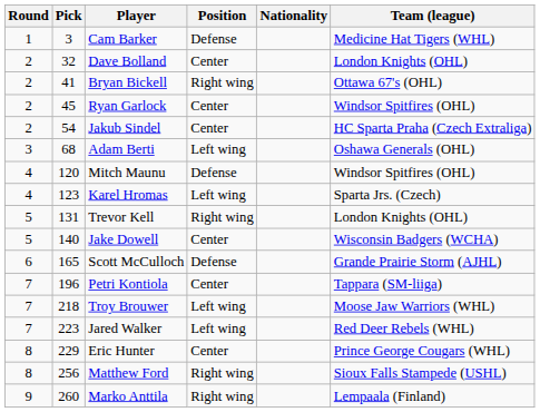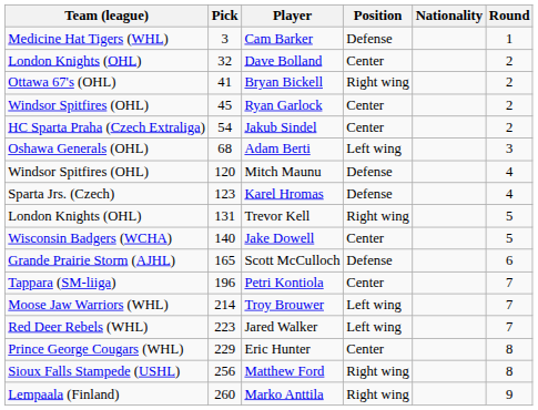columns swapped: Round <-> Team (league)
Karel Hromas | Position: Left wing -> Defense
Troy Brouwer | Pick: 218 -> 214
